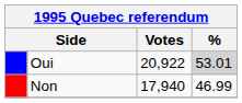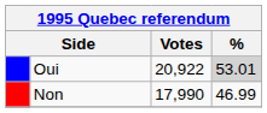Non | Votes: 17,940 -> 17,990
